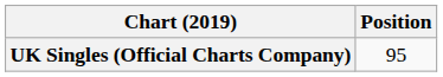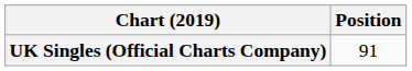UK Singles (Official Charts Company) | Position: 95 -> 91
